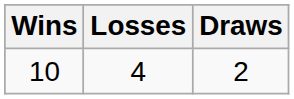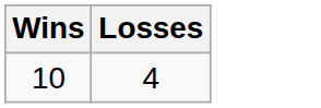- column: Draws | 2
